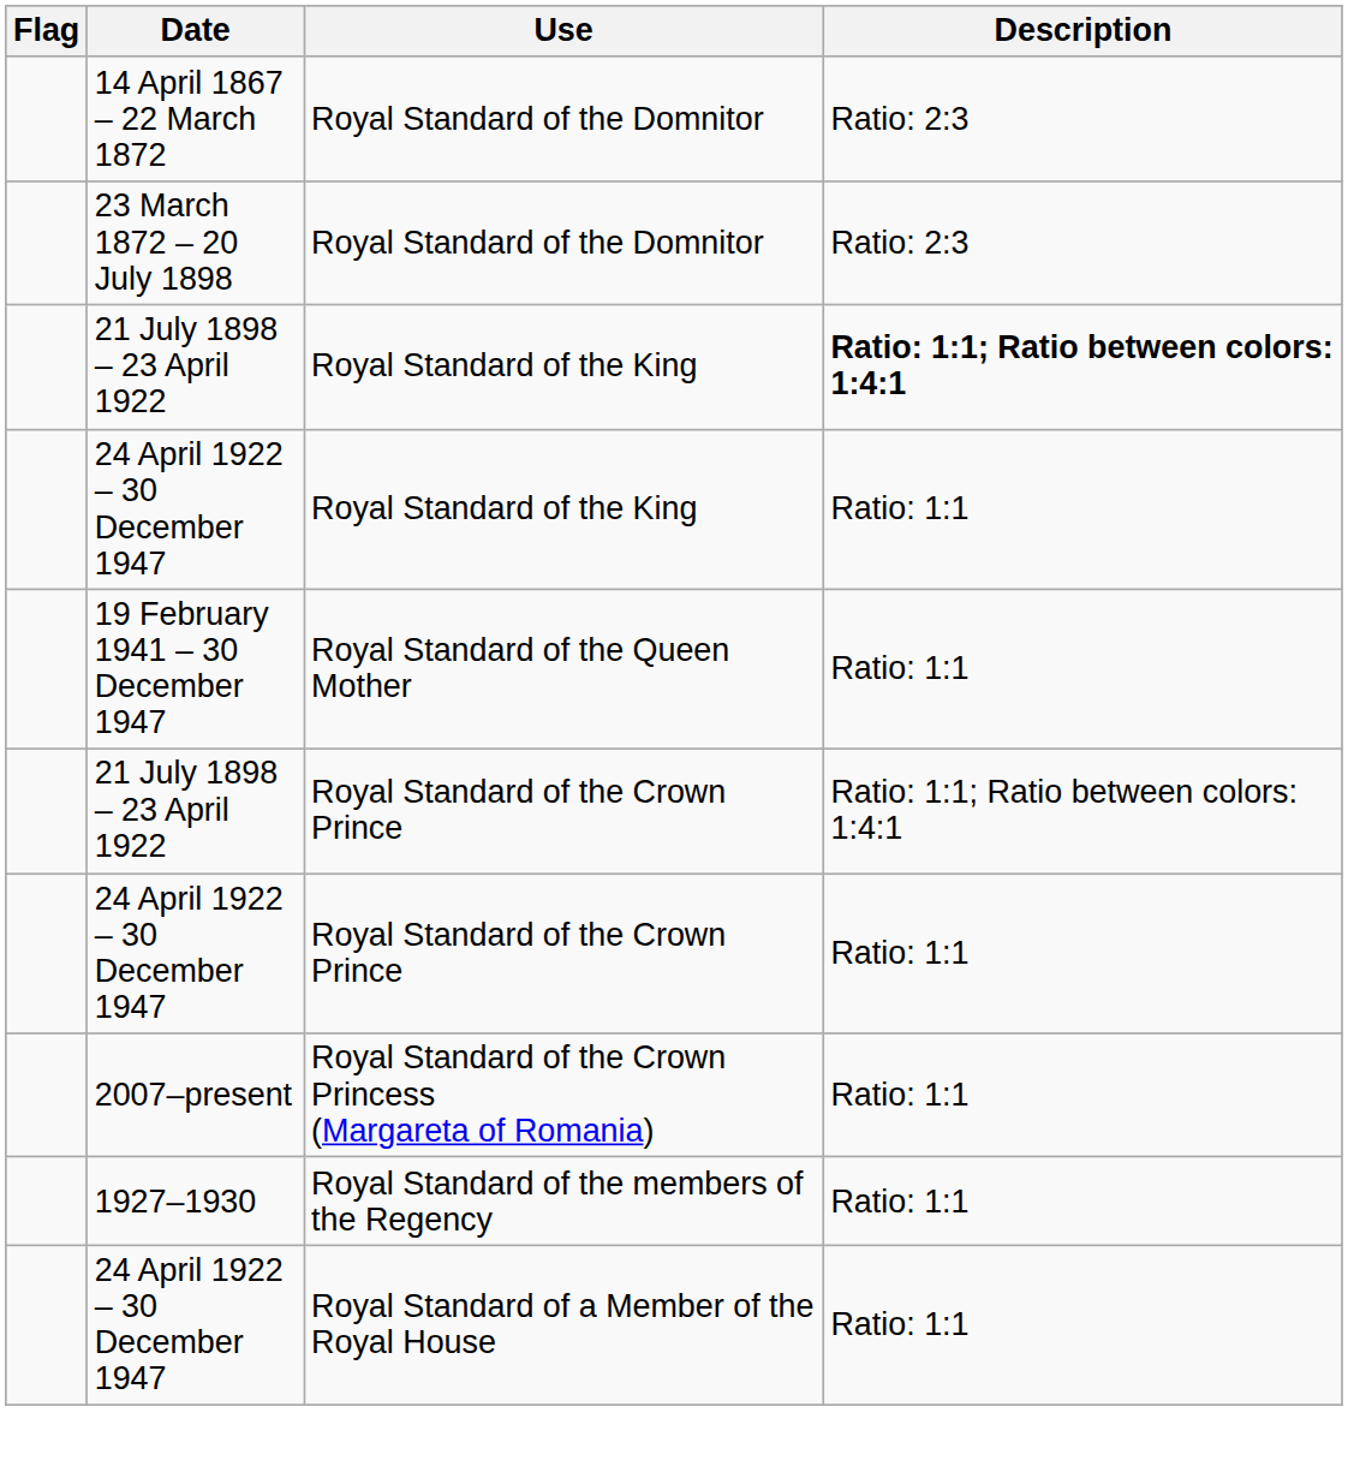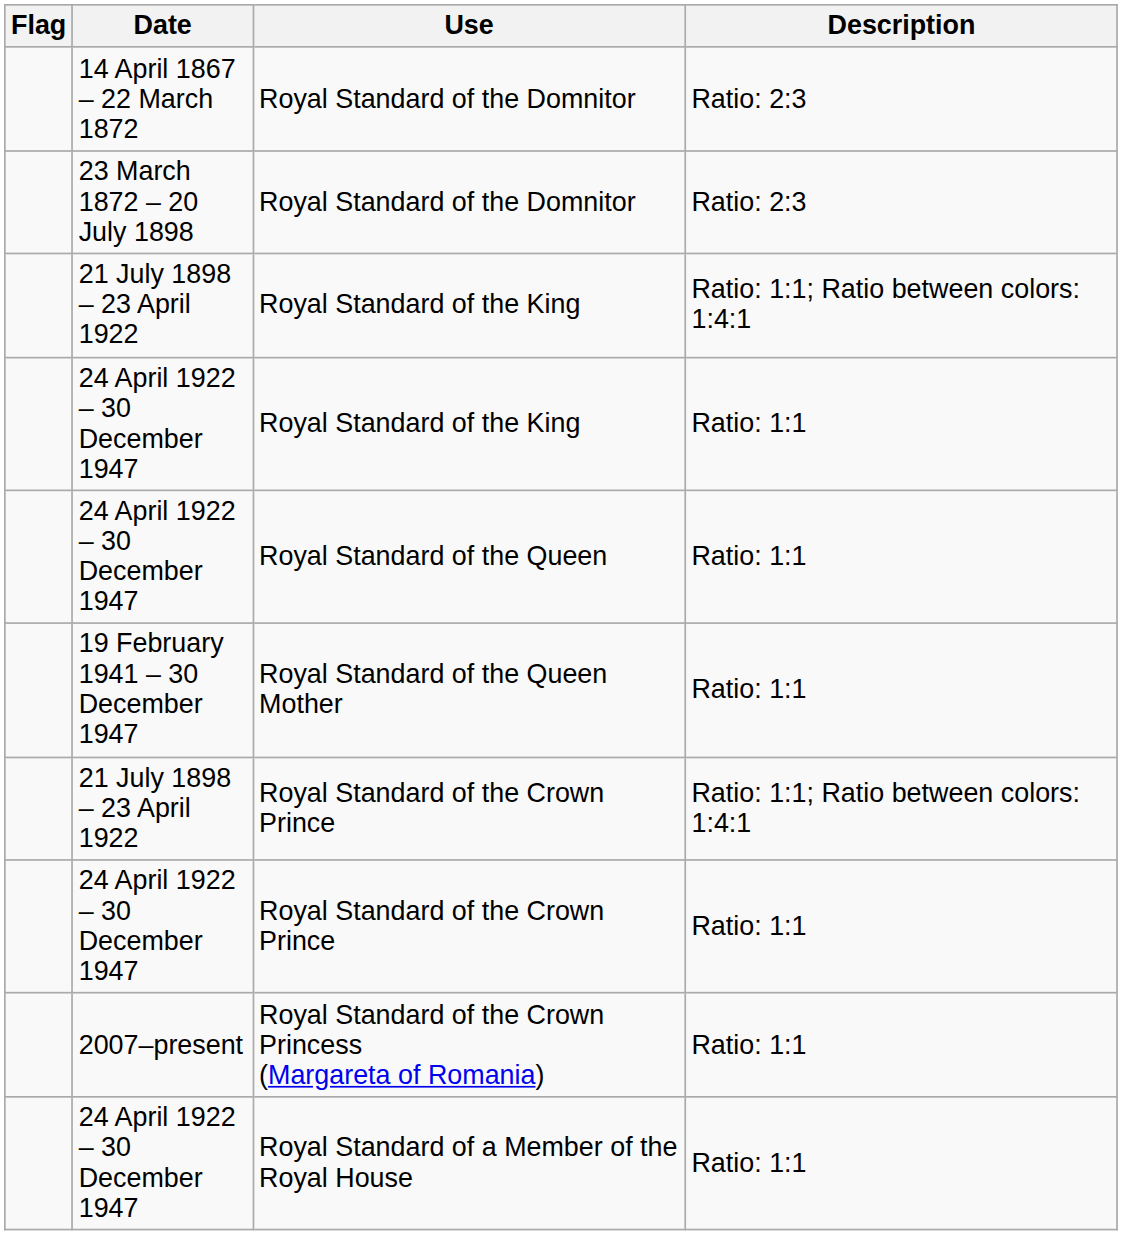21 July 1898 – 23 April 1922 / Royal Standard of the King | Description: bold -> normal
+ row: 24 April 1922 – 30 December 1947 | Royal Standard of the Queen | Ratio: 1:1
- row: 1927–1930 | Royal Standard of the members of the Regency | Ratio: 1:1
